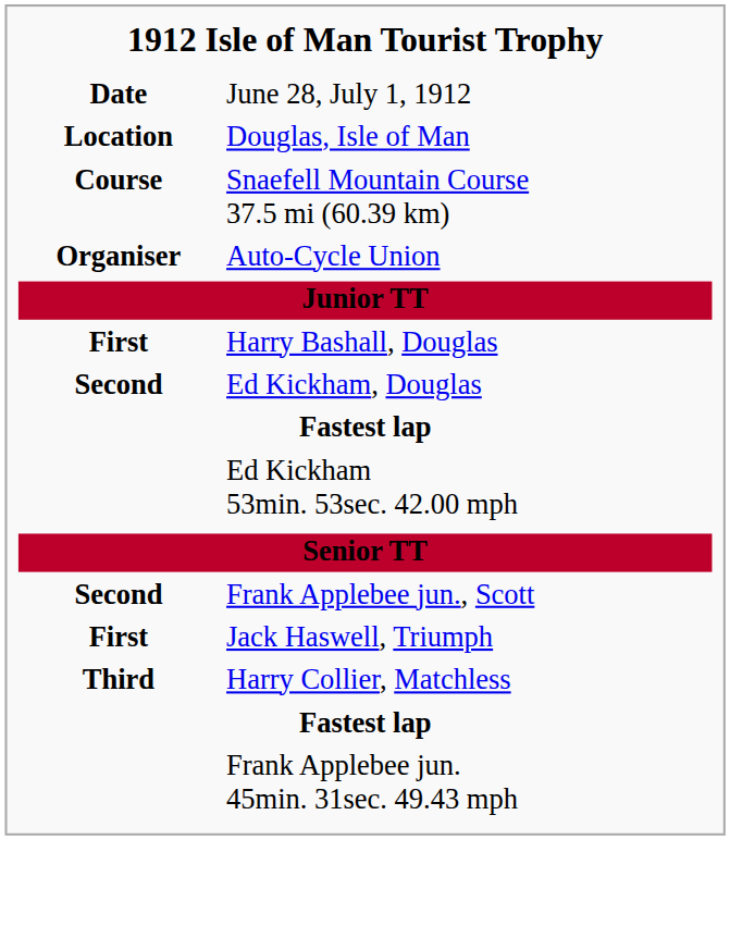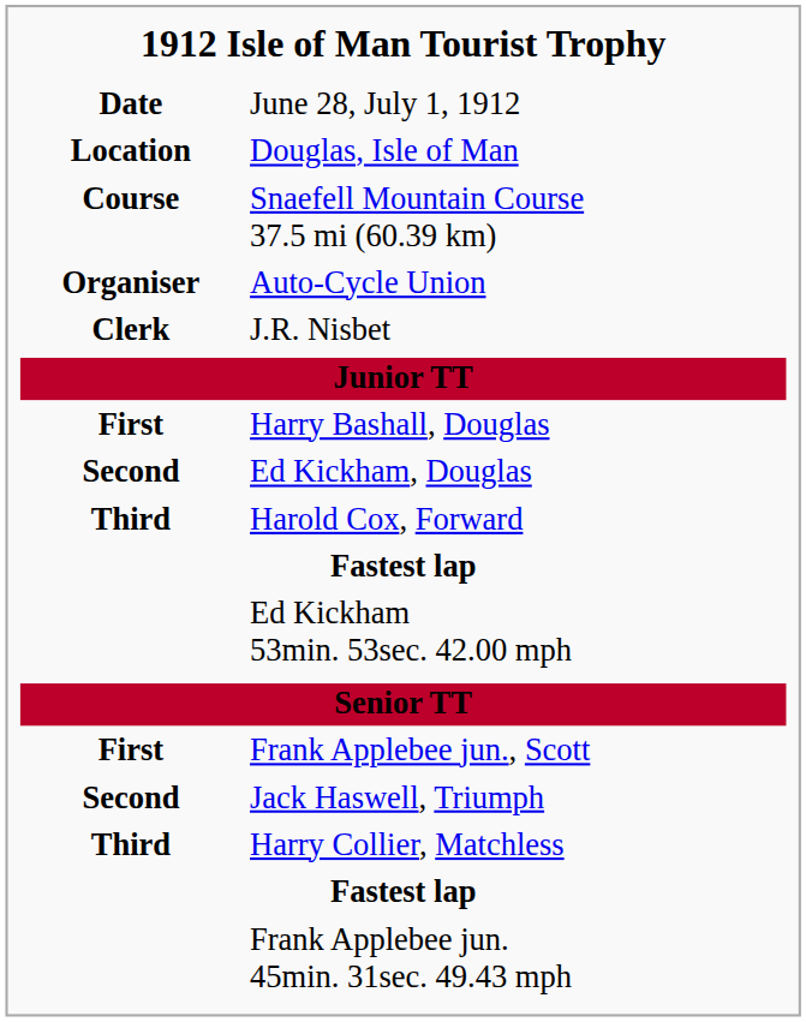+ row: Clerk | J.R. Nisbet
+ row: Third | Harold Cox, Forward
Frank Applebee jun., Scott | column 1: Second -> First
Jack Haswell, Triumph | column 1: First -> Second
